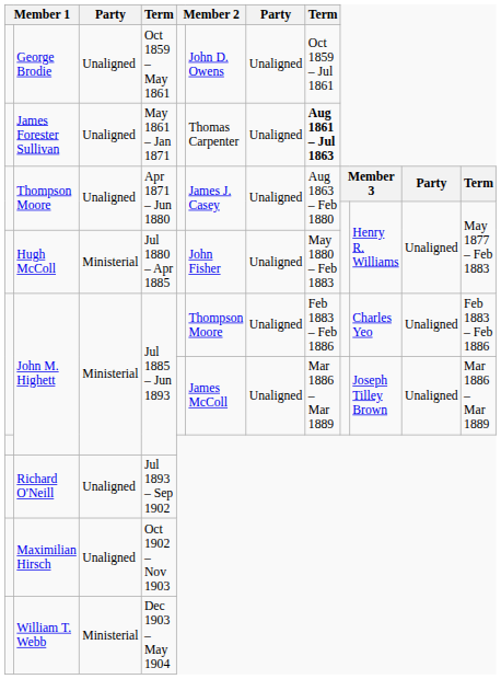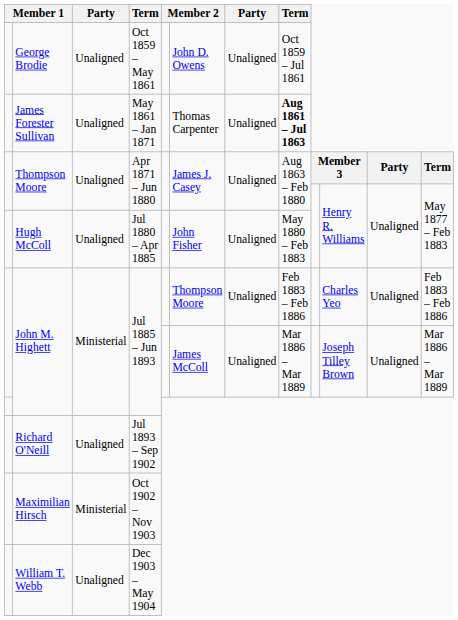Hugh McColl | column 3: Ministerial -> Unaligned
Maximilian Hirsch | column 3: Unaligned -> Ministerial
William T. Webb | column 3: Ministerial -> Unaligned
